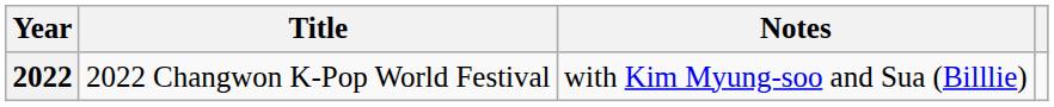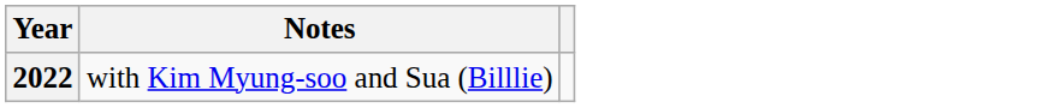- column: Title | 2022 Changwon K-Pop World Festival
